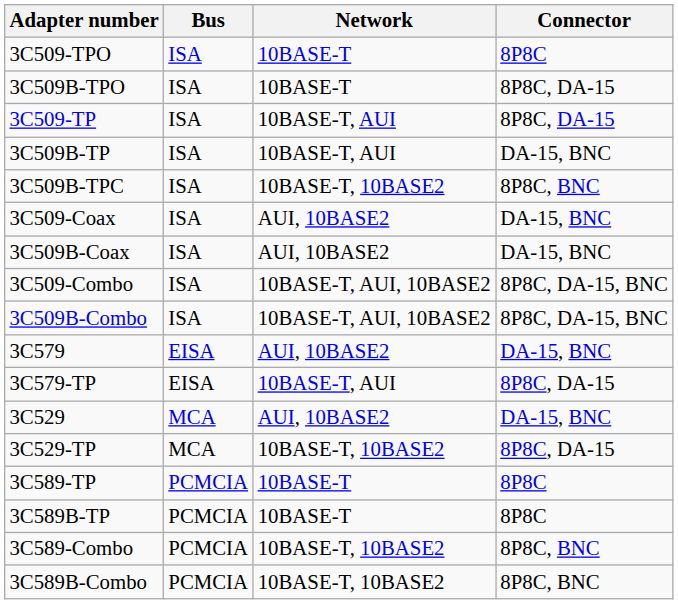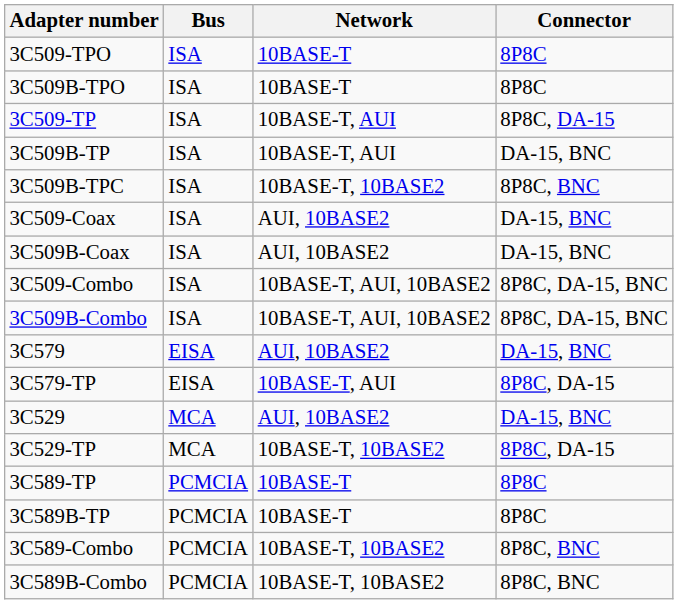3C509B-TPO | Connector: 8P8C, DA-15 -> 8P8C
